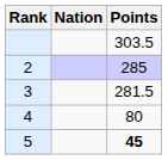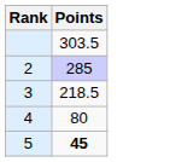- column: Nation
3 | Points: 281.5 -> 218.5
